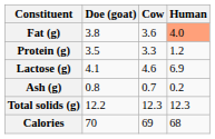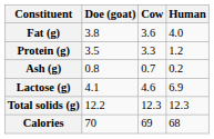Fat (g) | Human: lightsalmon background -> no background
rows swapped: Lactose (g) <-> Ash (g)
